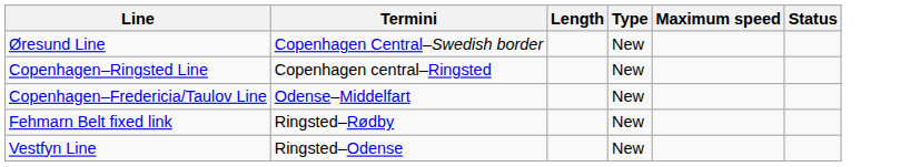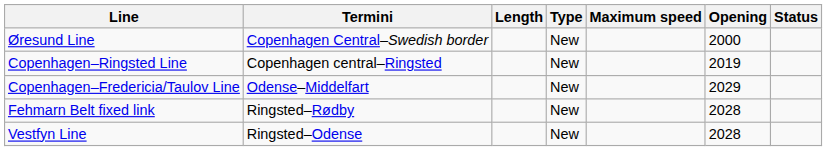+ column: Opening | 2000 | 2019 | 2029 | 2028 | 2028
